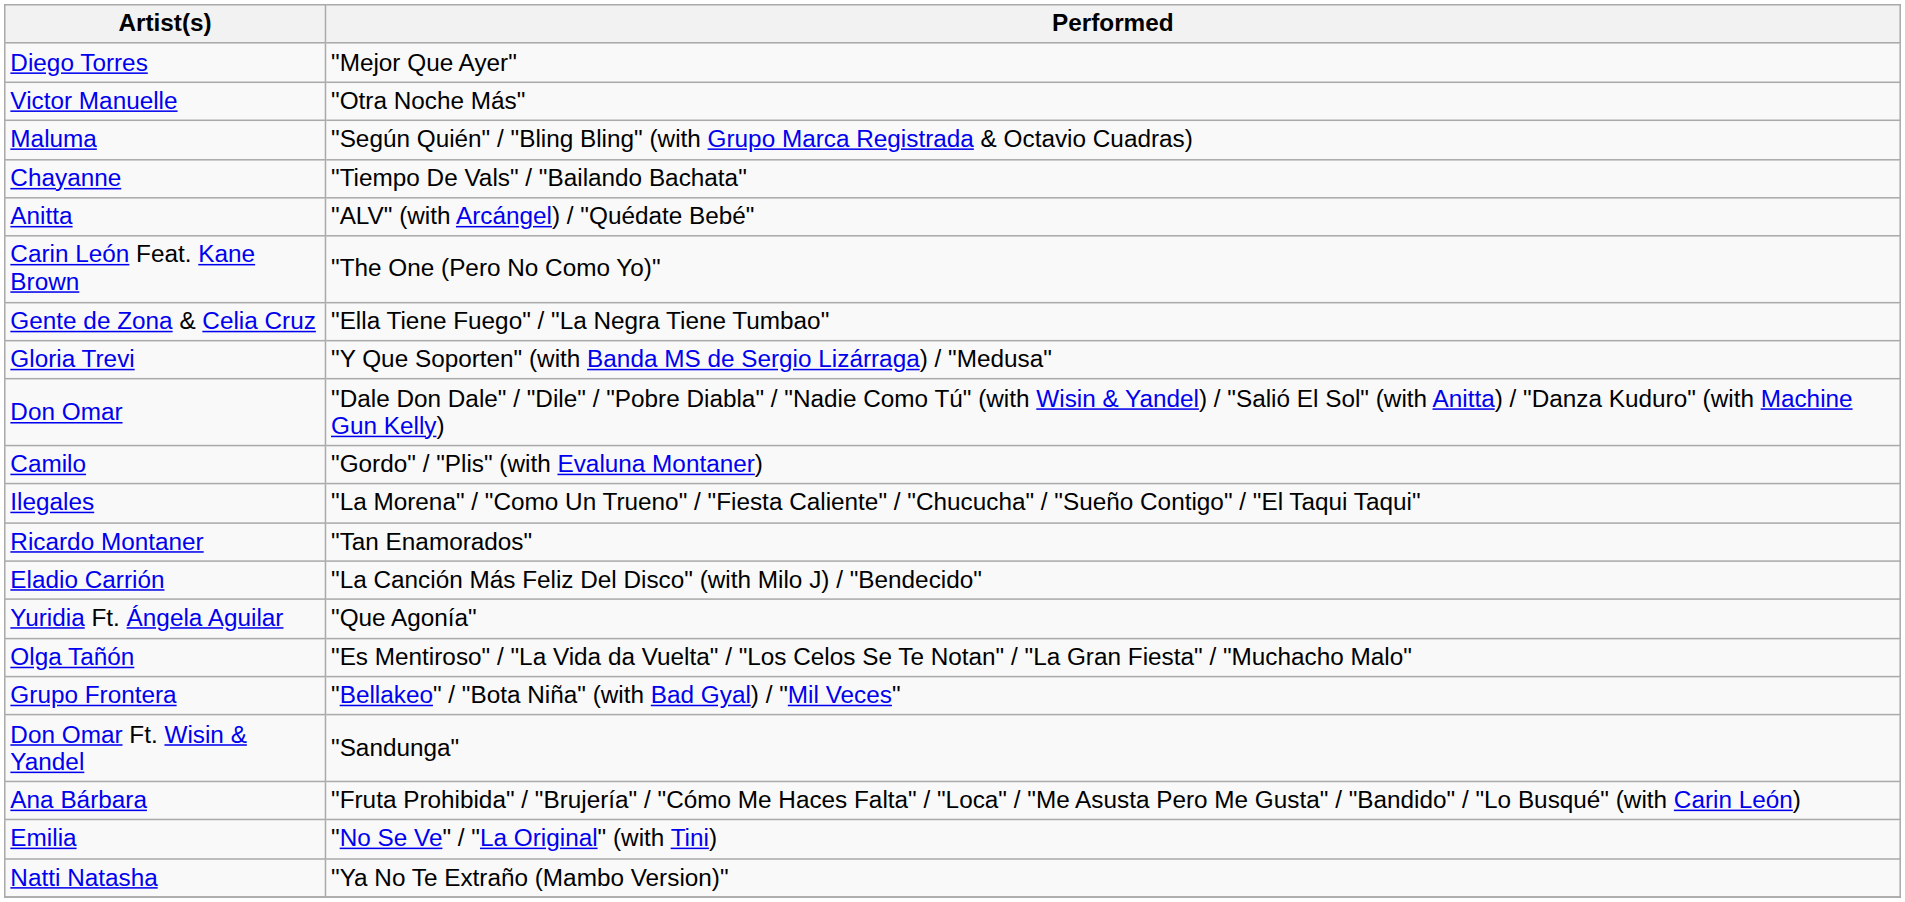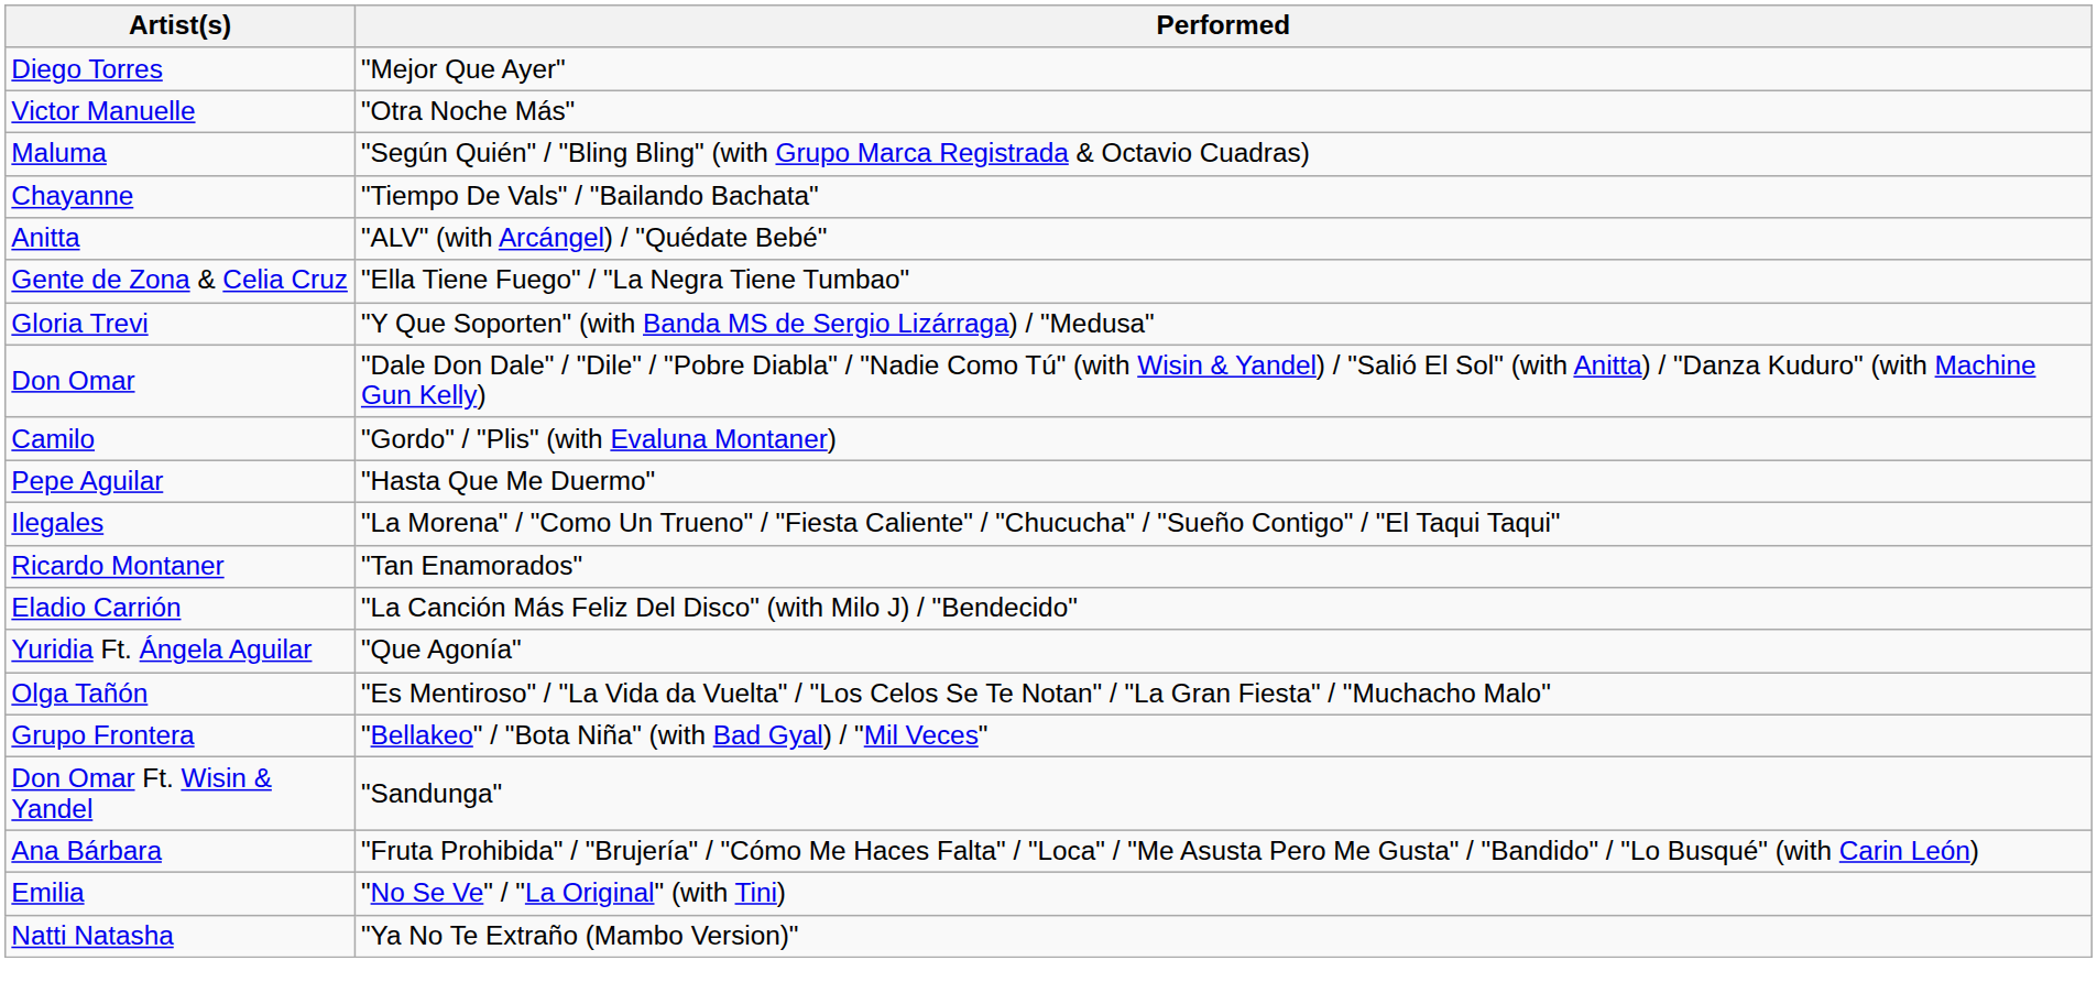- row: Carin León Feat. Kane Brown | "The One (Pero No Como Yo)"
+ row: Pepe Aguilar | "Hasta Que Me Duermo"
